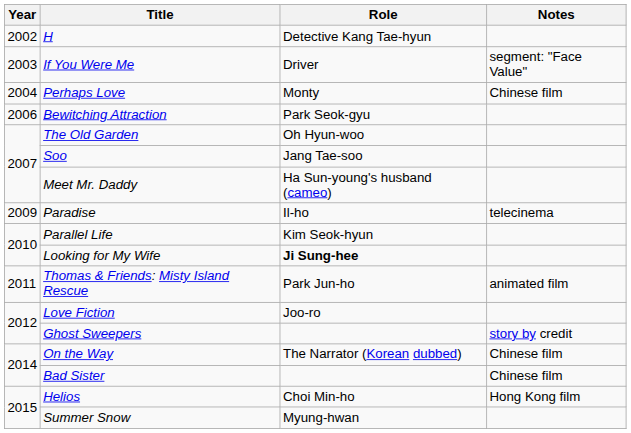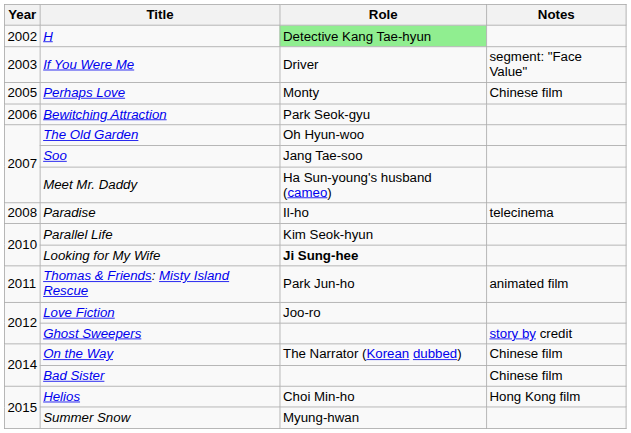H | Role: no background -> lightgreen background
Perhaps Love | Year: 2004 -> 2005
Paradise | Year: 2009 -> 2008
